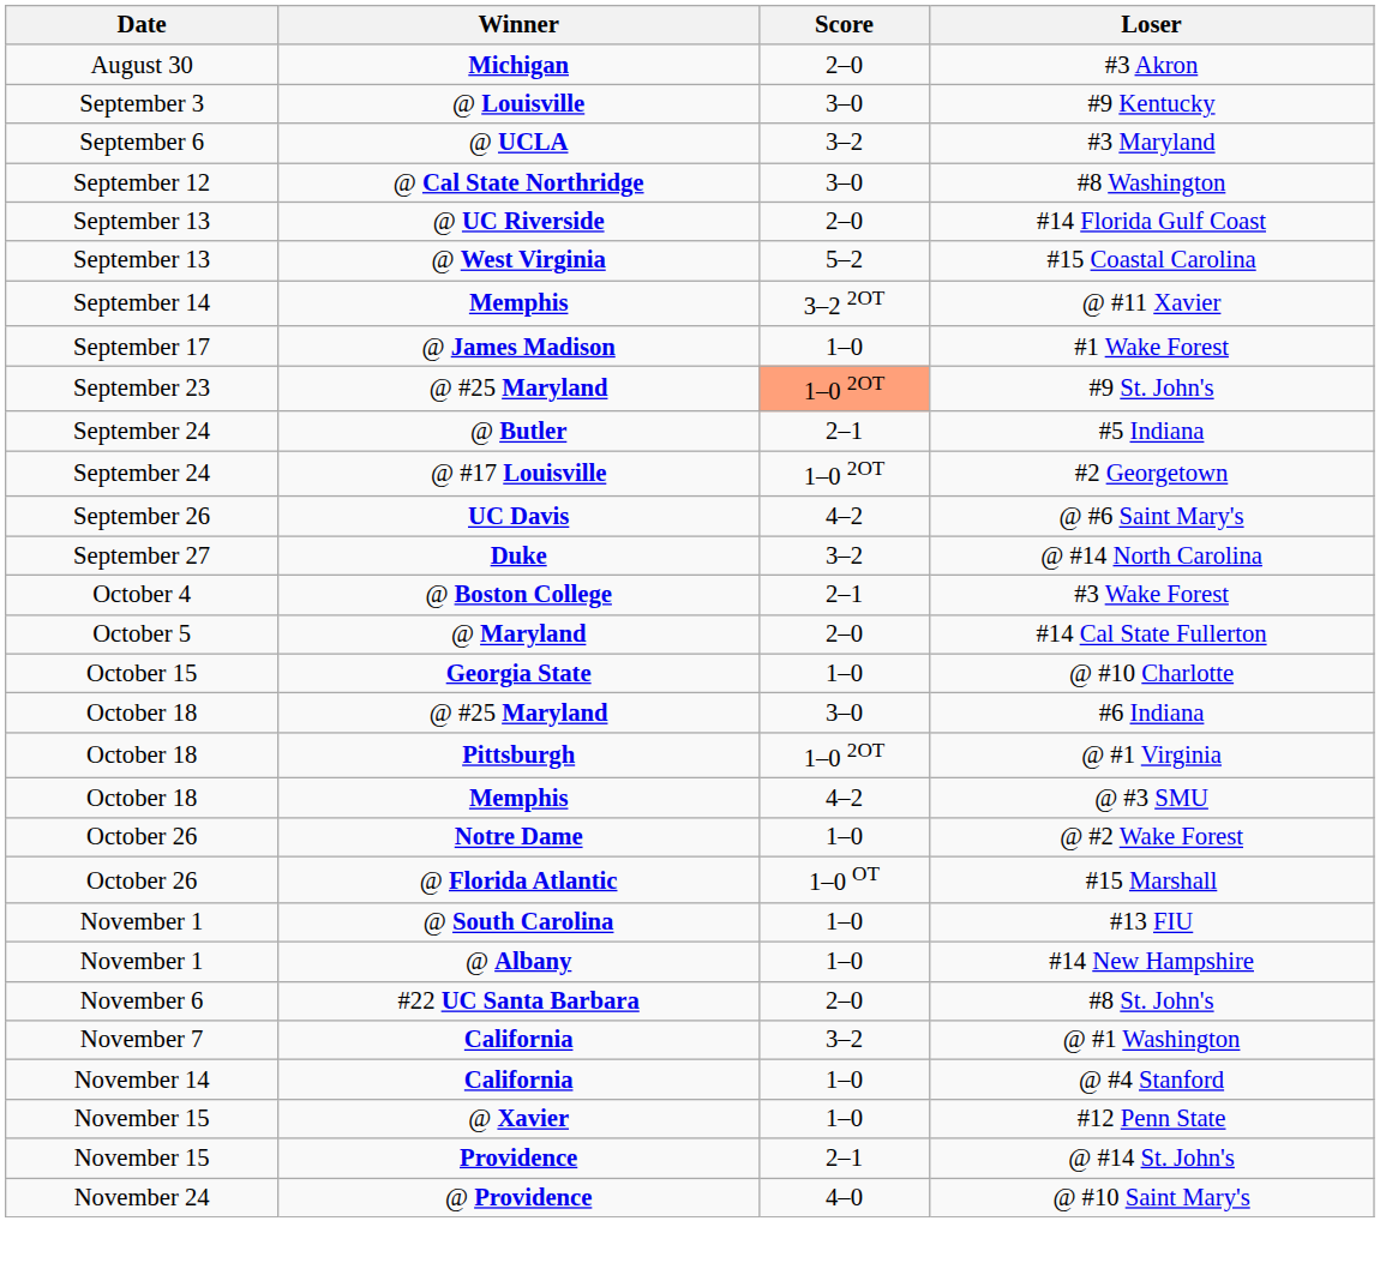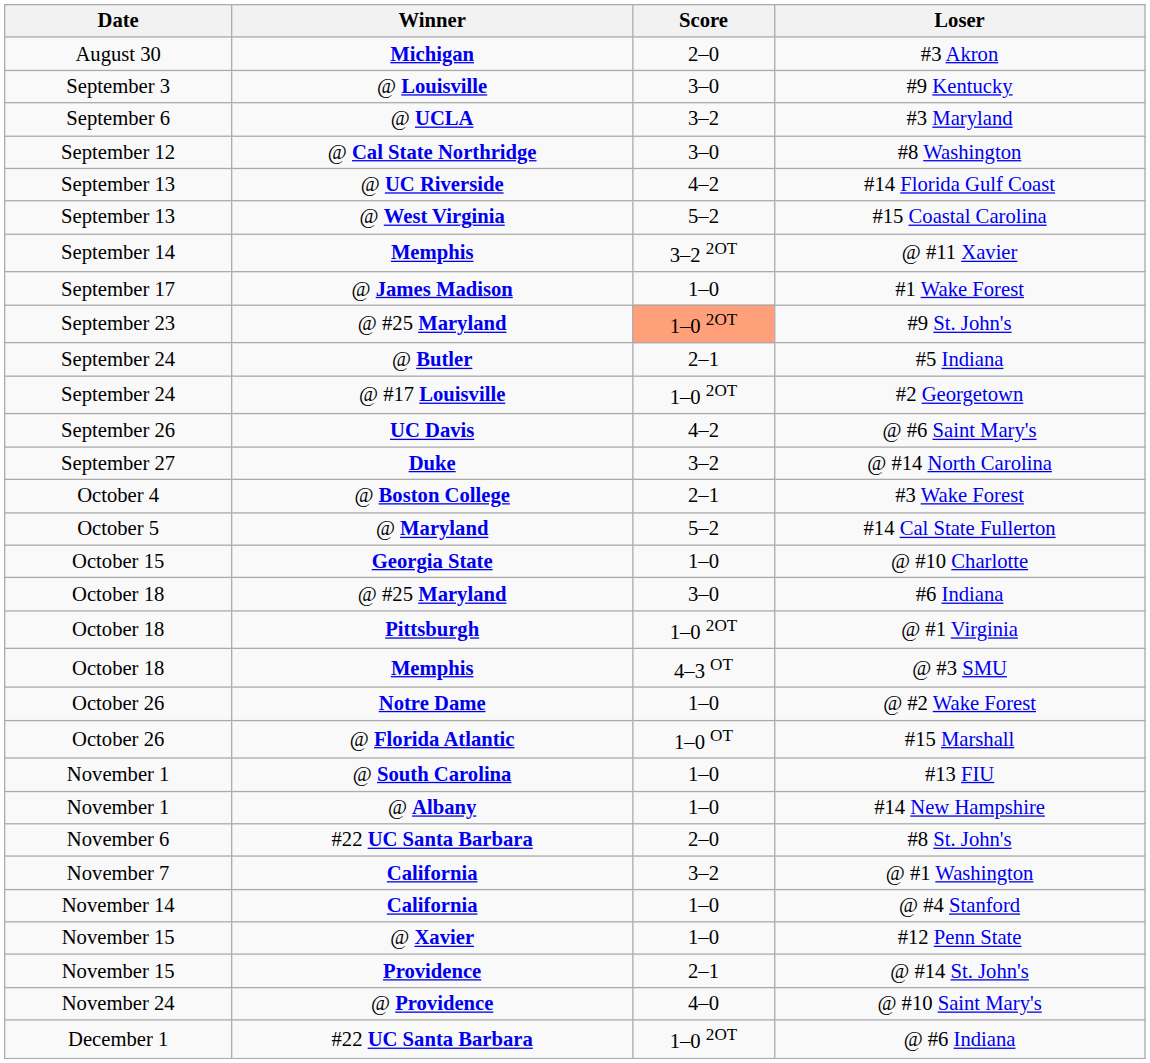#14 Florida Gulf Coast | Score: 2–0 -> 4–2
#14 Cal State Fullerton | Score: 2–0 -> 5–2
@ #3 SMU | Score: 4–2 -> 4–3 OT
+ row: December 1 | #22 UC Santa Barbara | 1–0 2OT | @ #6 Indiana
